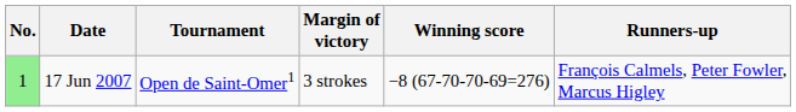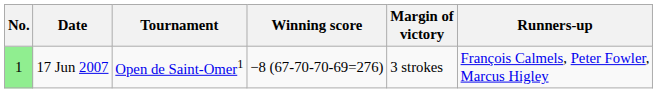columns swapped: Winning score <-> Margin of victory
